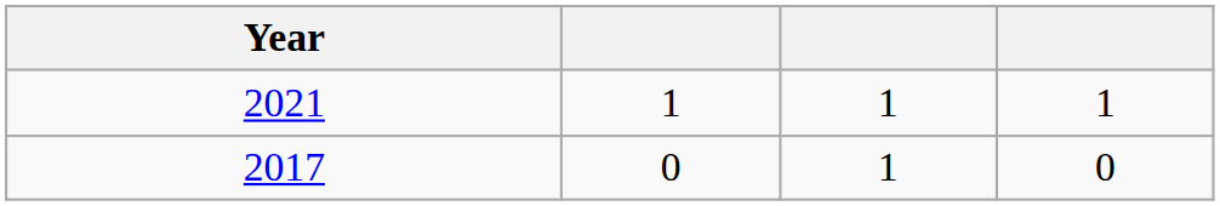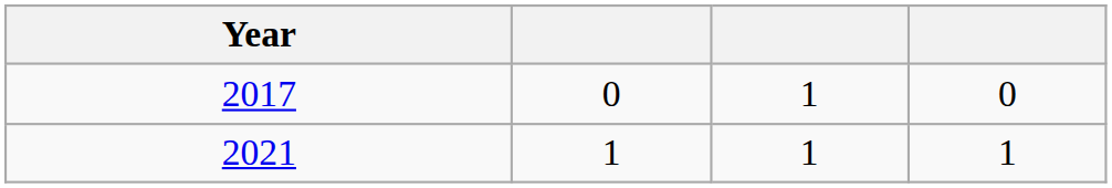rows swapped: 2017 <-> 2021
